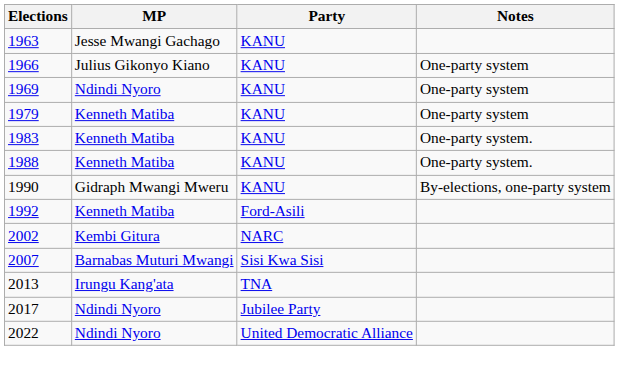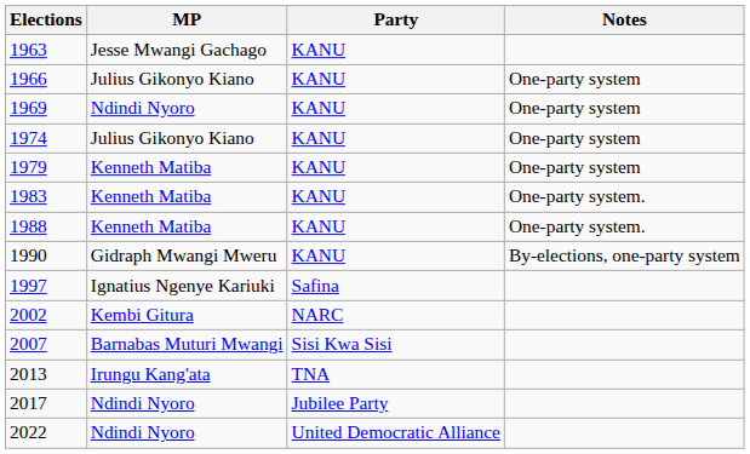+ row: 1974 | Julius Gikonyo Kiano | KANU | One-party system
- row: 1992 | Kenneth Matiba | Ford-Asili
+ row: 1997 | Ignatius Ngenye Kariuki | Safina
